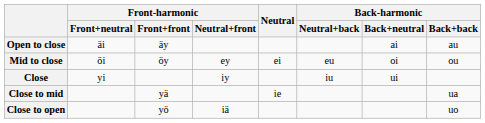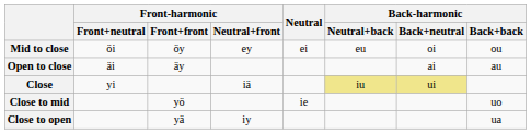rows swapped: Open to close <-> Mid to close
Close | Front-harmonic / Neutral+front: iy -> iä
Close | Back-harmonic / Neutral+back: no background -> khaki background
Close | Back-harmonic / Back+neutral: no background -> khaki background
Close to mid | Front-harmonic / Front+front: yä -> yö
Close to mid | Back-harmonic / Back+back: ua -> uo
Close to open | Front-harmonic / Front+front: yö -> yä
Close to open | Front-harmonic / Neutral+front: iä -> iy
Close to open | Back-harmonic / Back+back: uo -> ua
